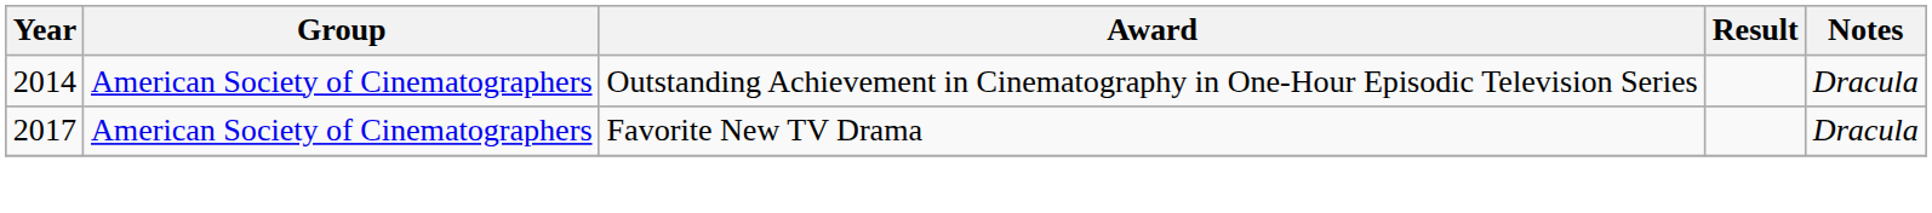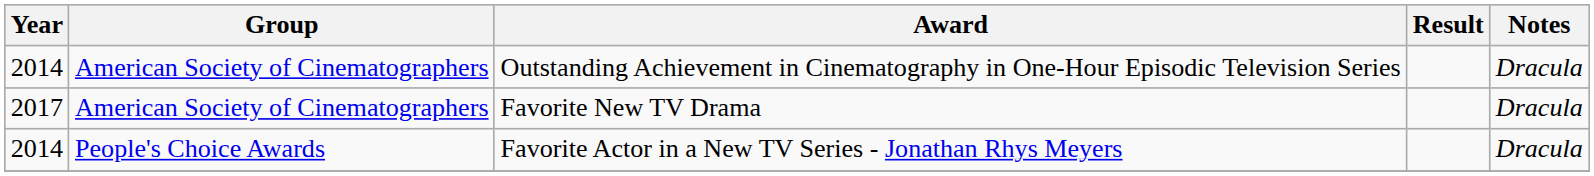+ row: 2014 | People's Choice Awards | Favorite Actor in a New TV Series - Jonathan Rhys Meyers | Dracula
